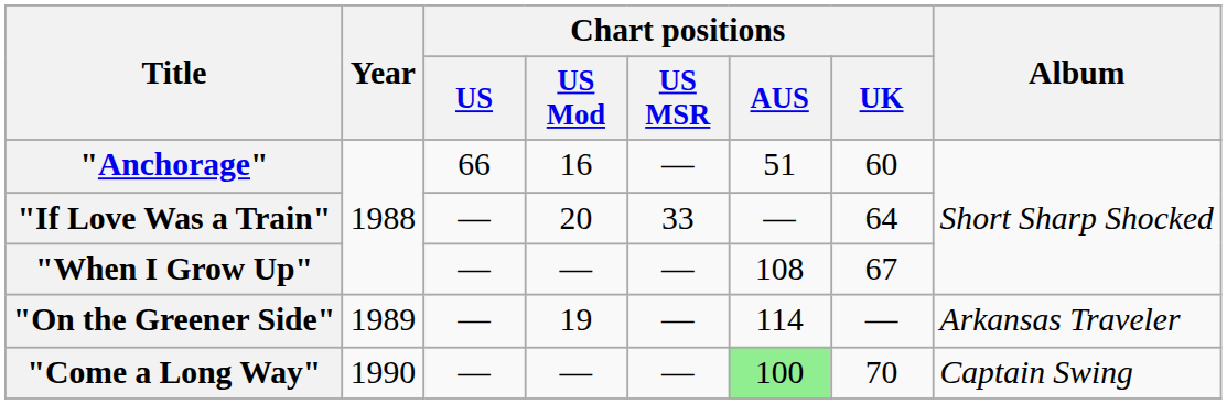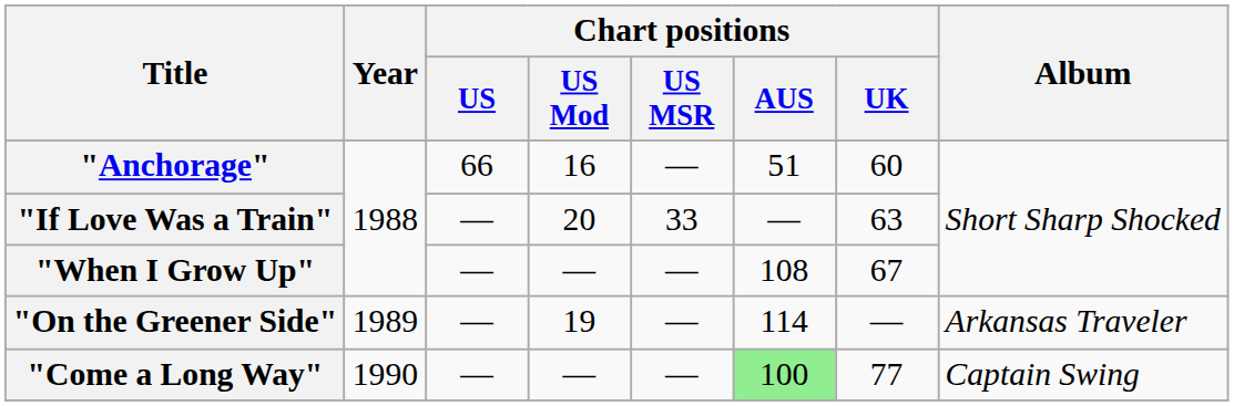"If Love Was a Train" | Chart positions / UK: 64 -> 63
"Come a Long Way" | Chart positions / UK: 70 -> 77
